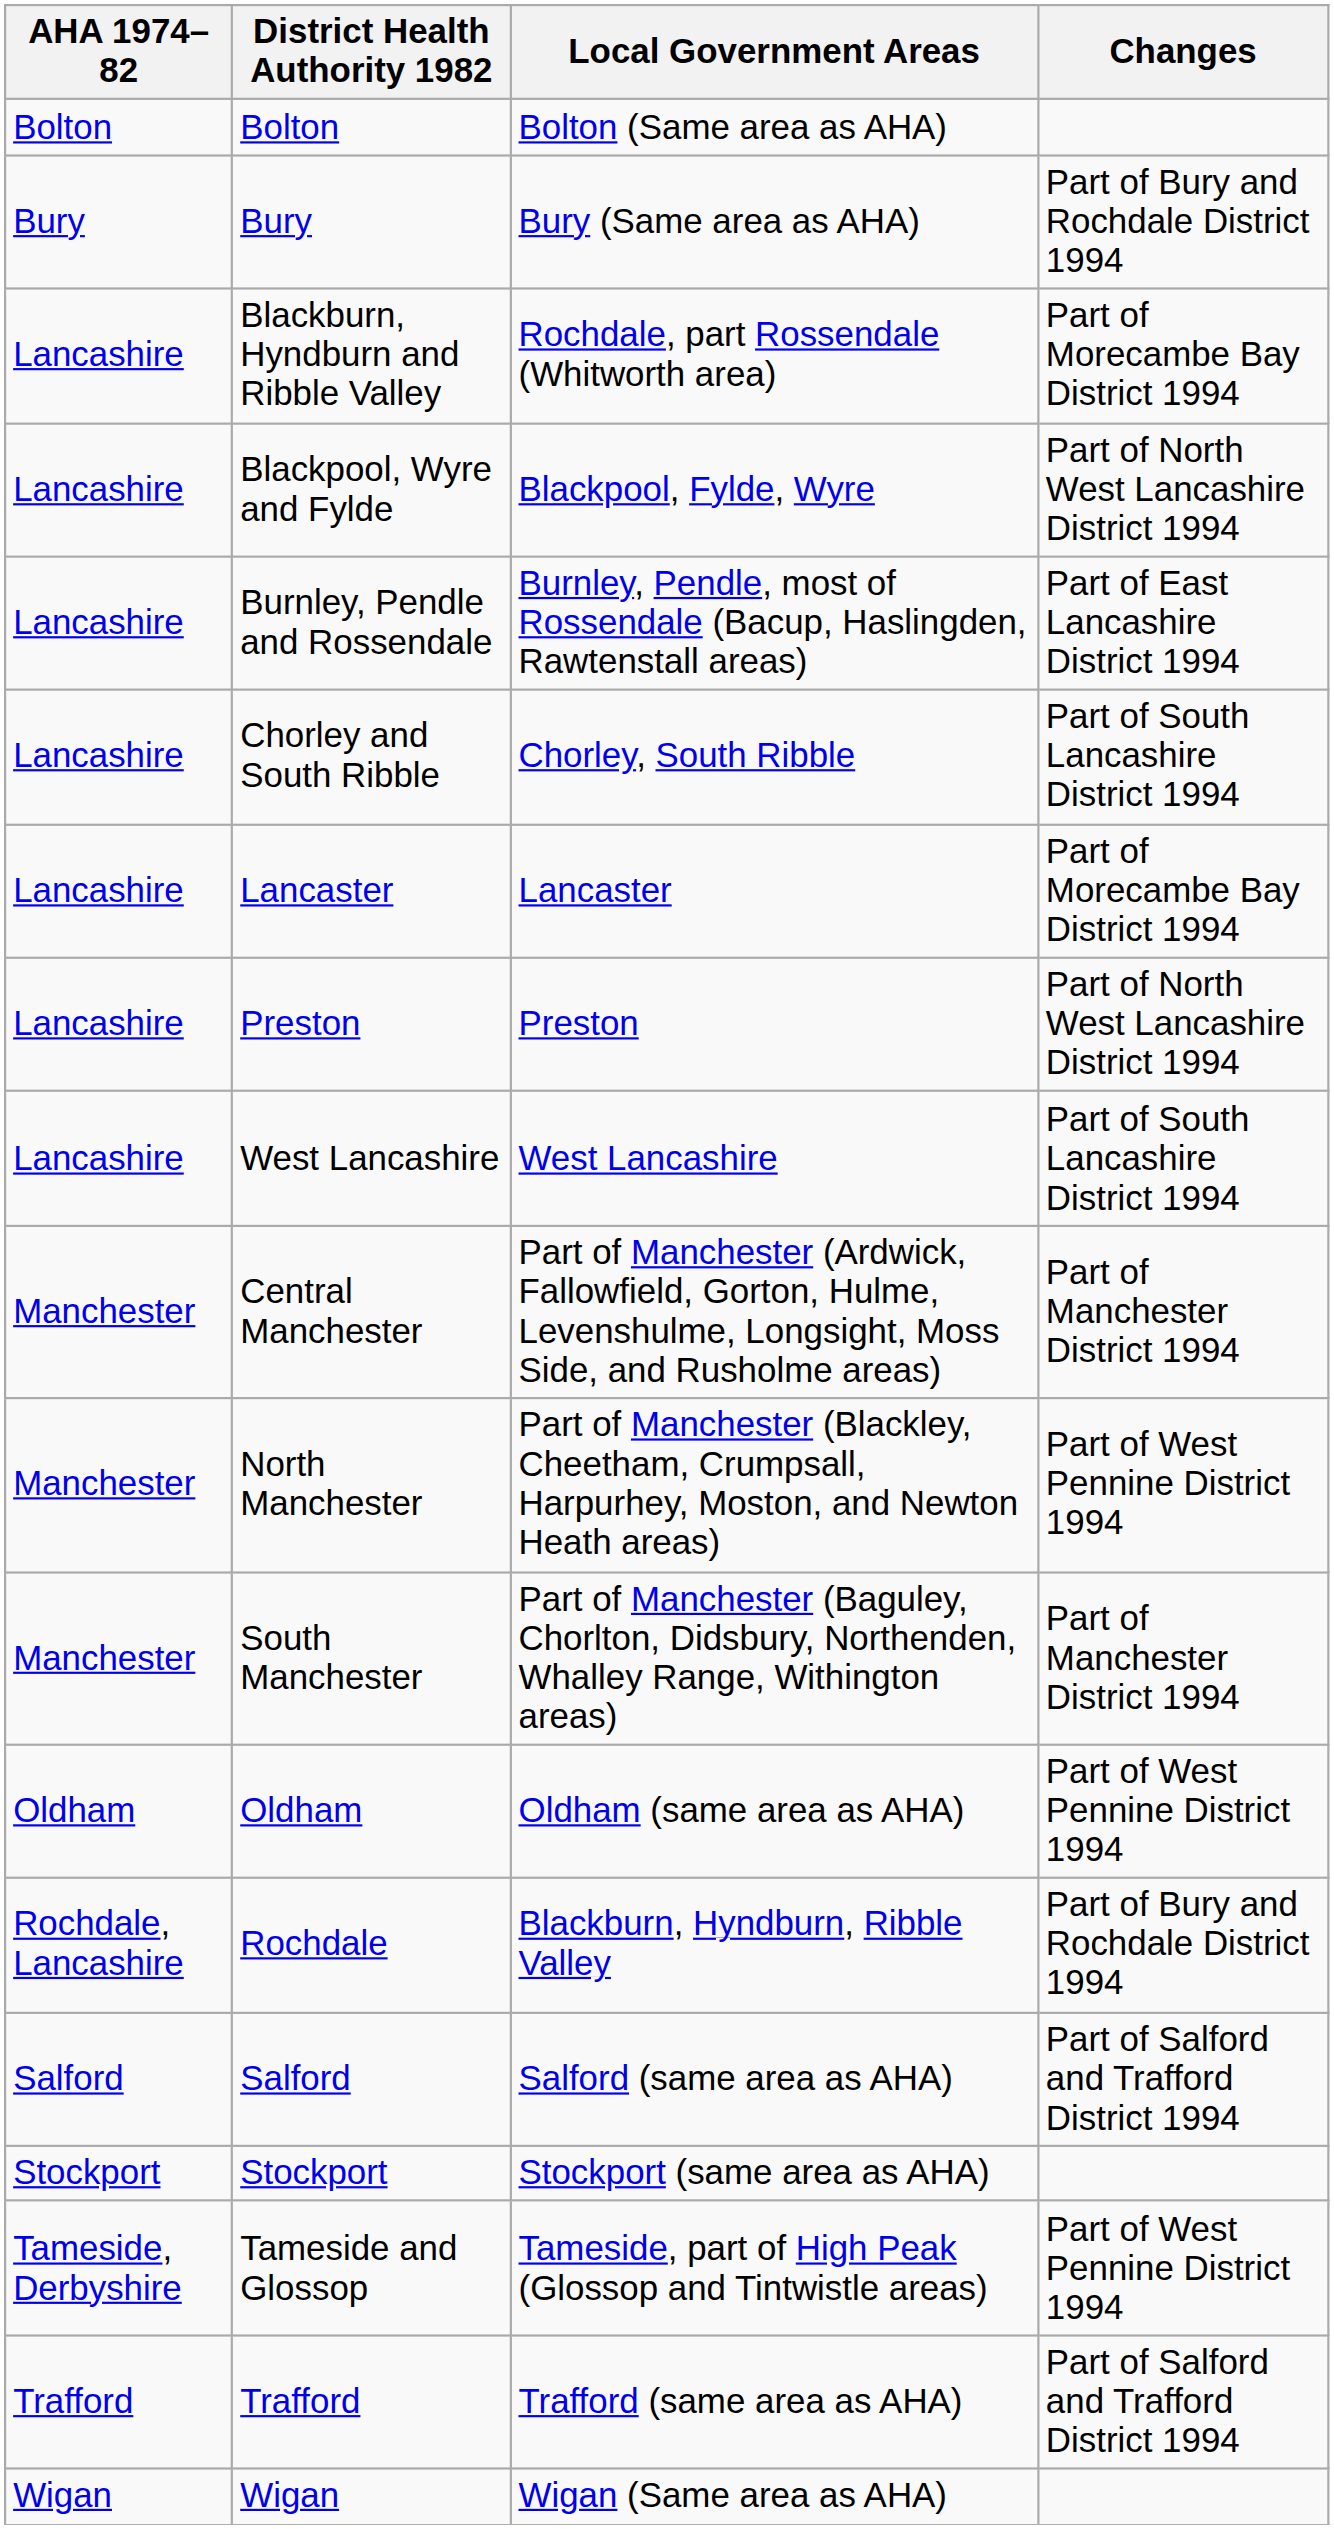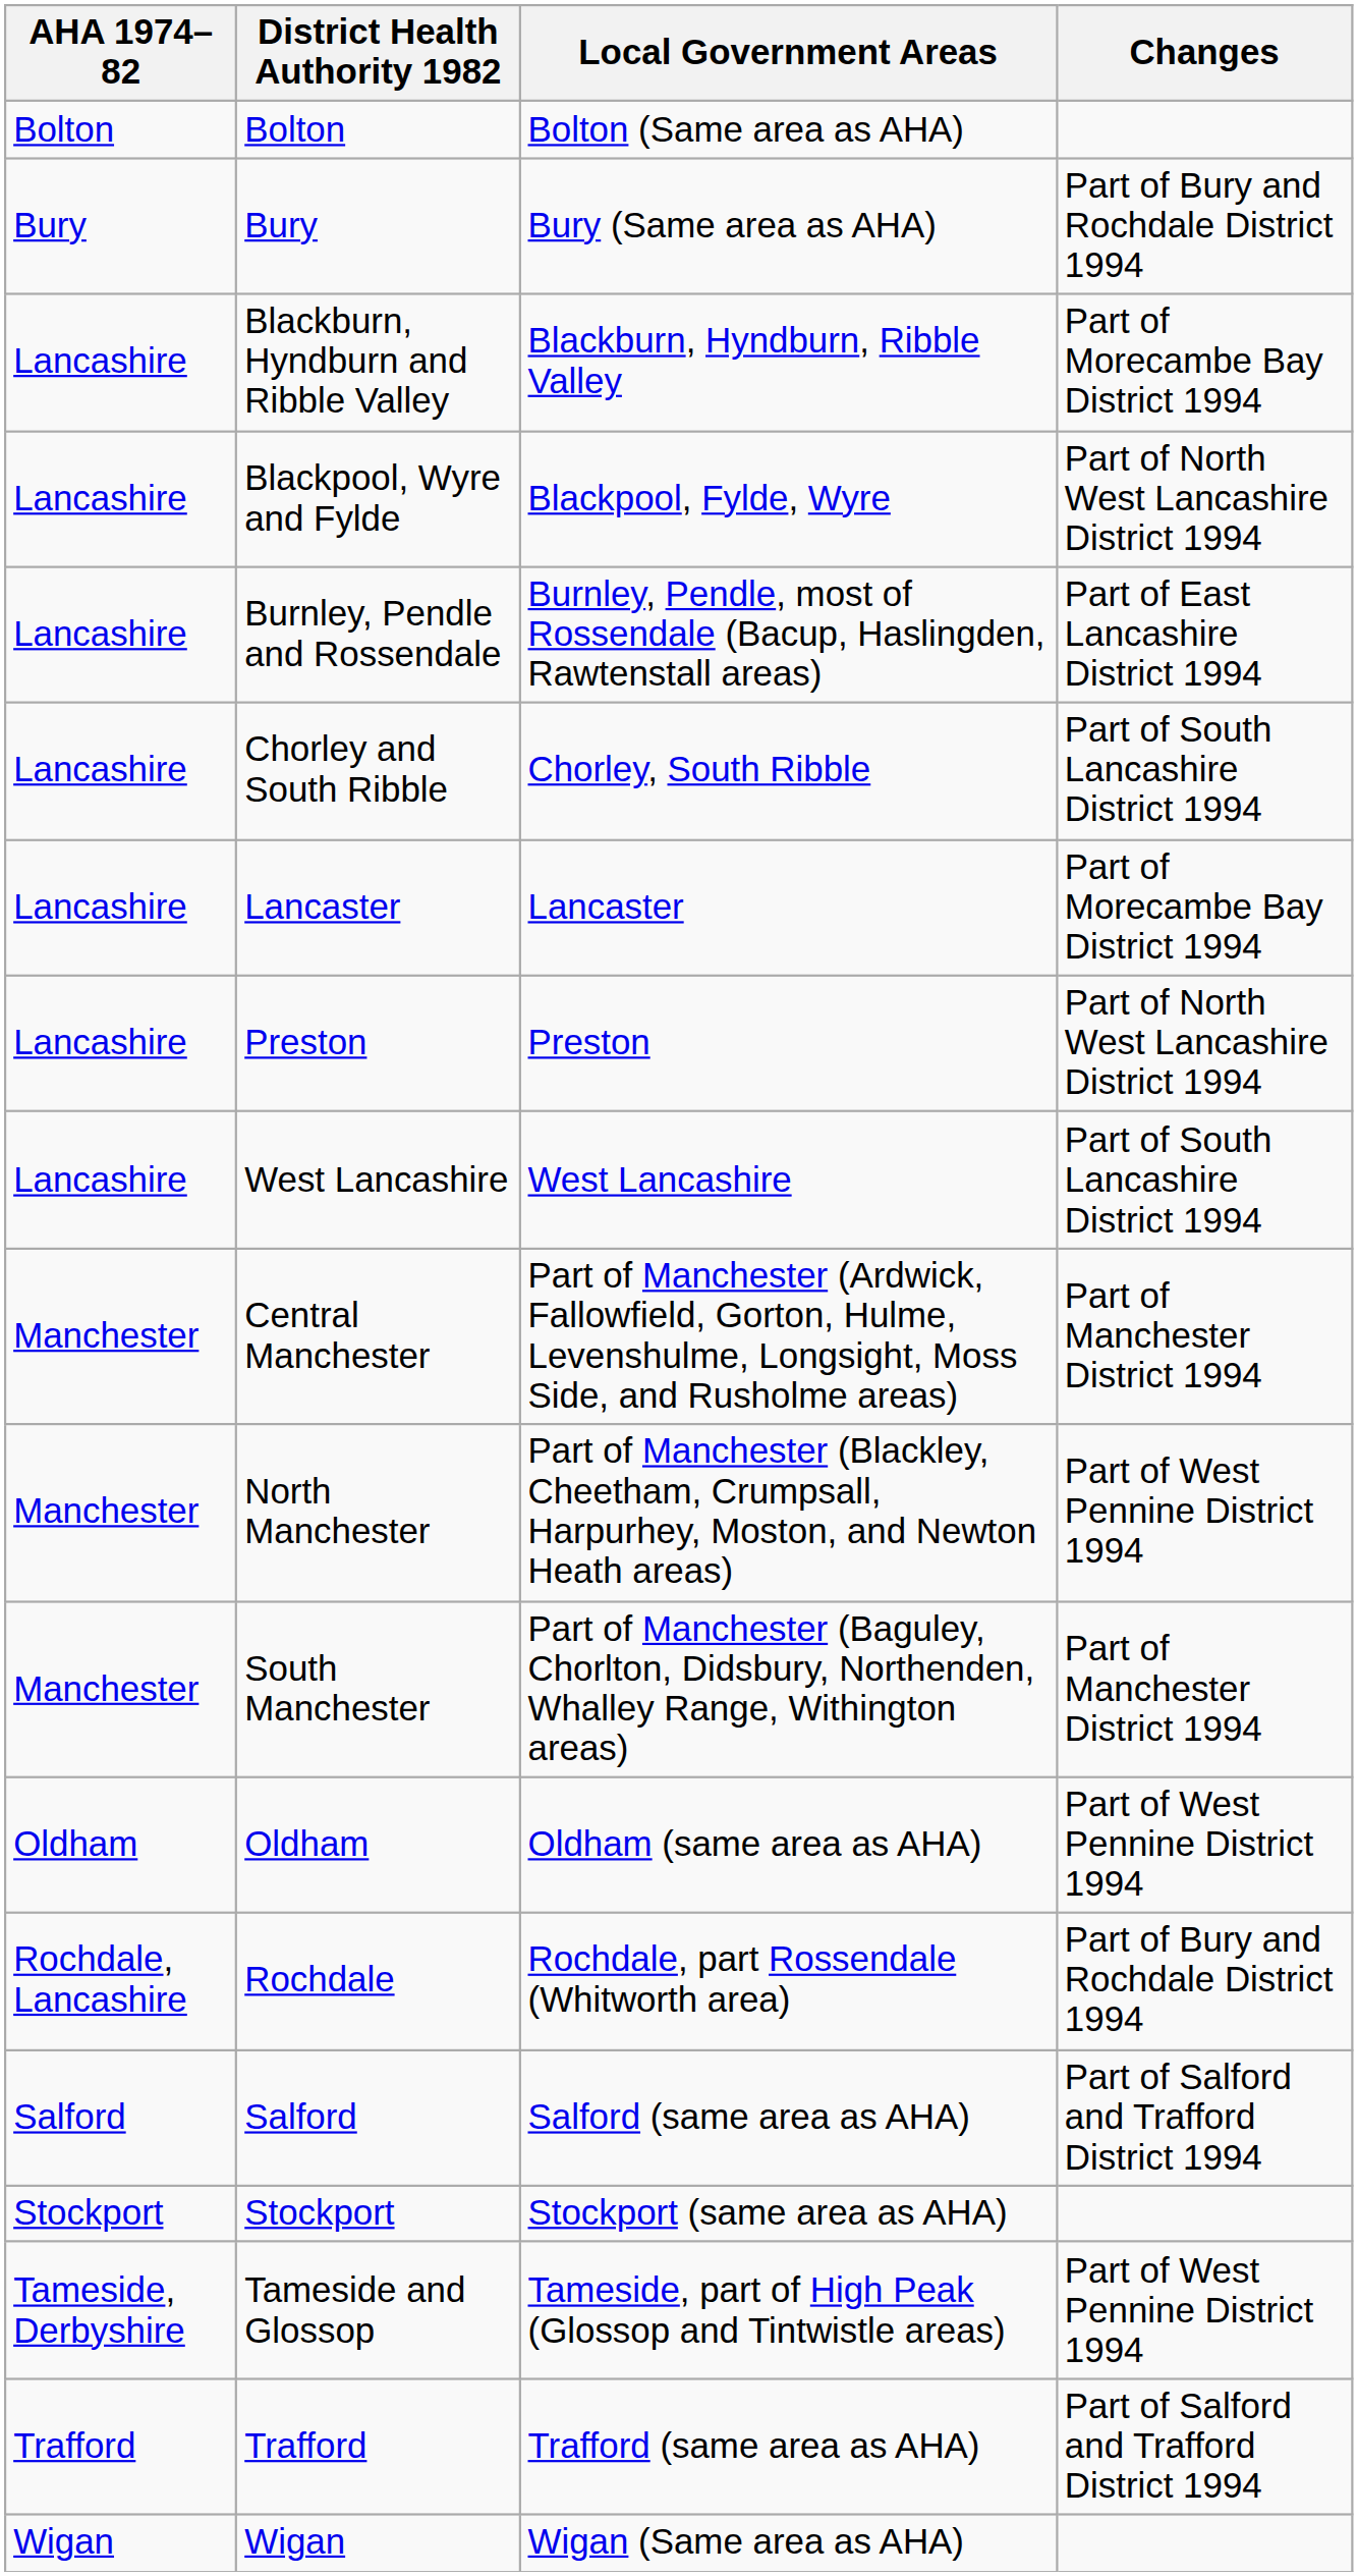Blackburn, Hyndburn and Ribble Valley | Local Government Areas: Rochdale, part Rossendale (Whitworth area) -> Blackburn, Hyndburn, Ribble Valley
Rochdale | Local Government Areas: Blackburn, Hyndburn, Ribble Valley -> Rochdale, part Rossendale (Whitworth area)
